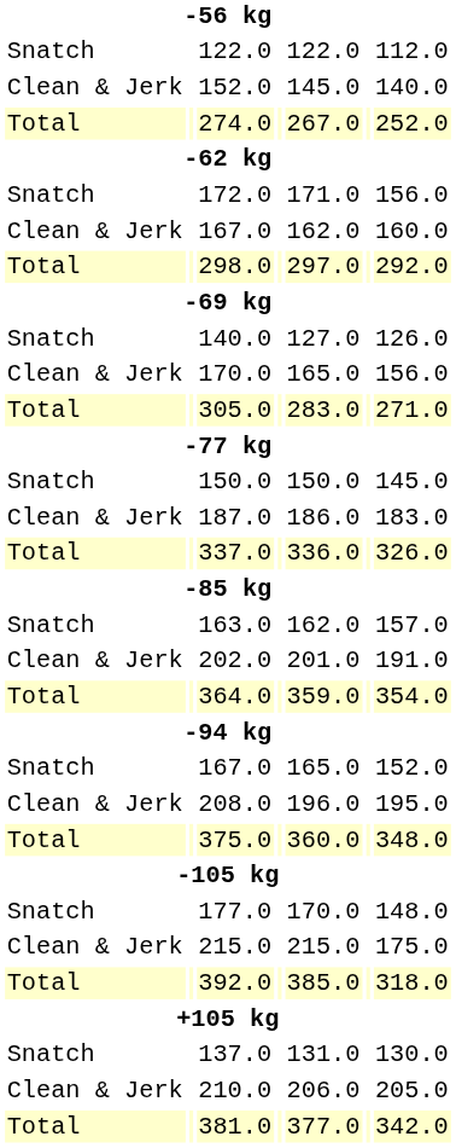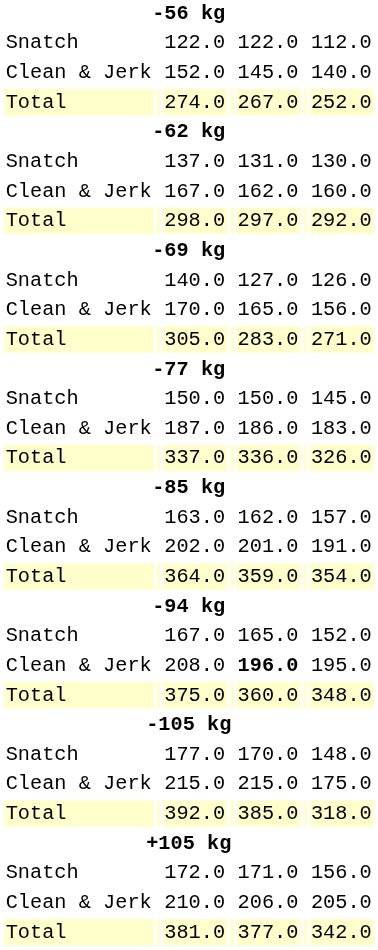rows swapped: 137.0 <-> 172.0
208.0 | column 5: normal -> bold
